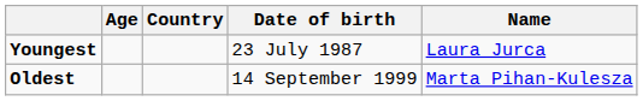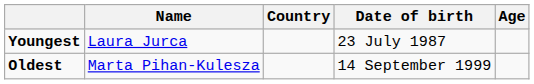columns swapped: Name <-> Age
